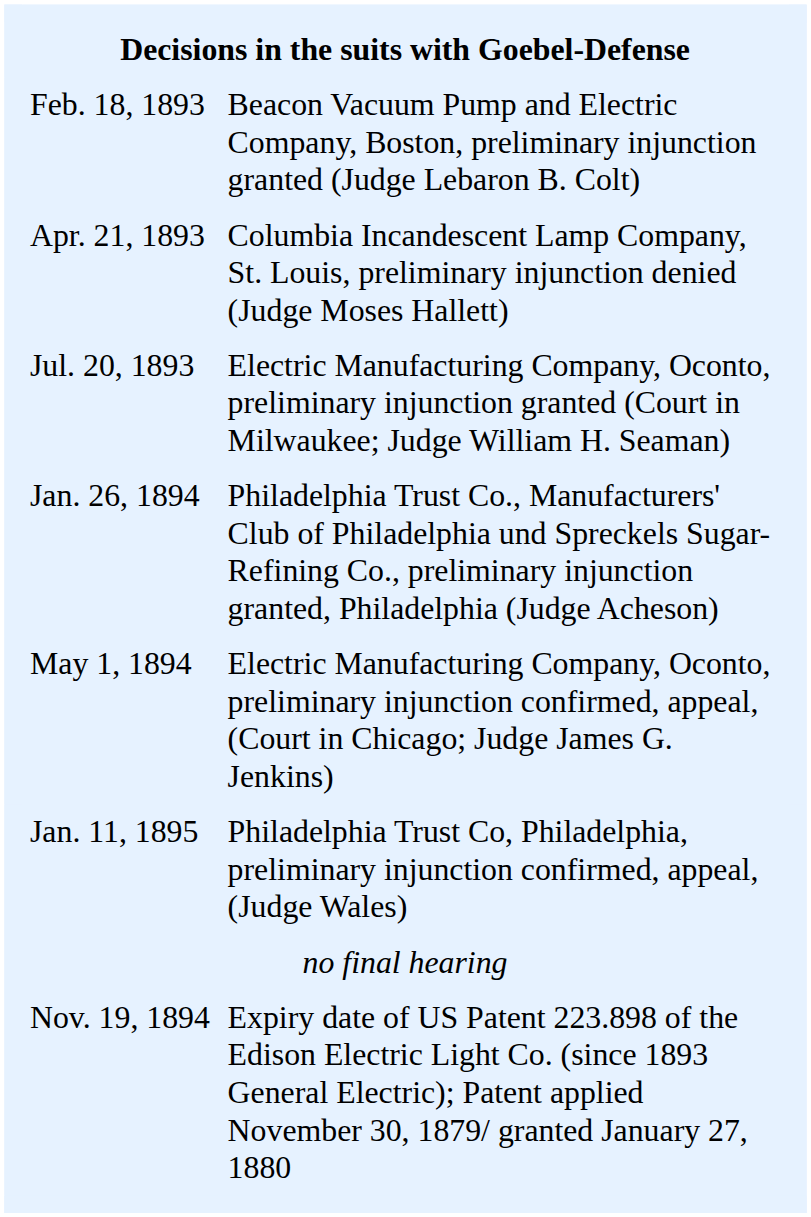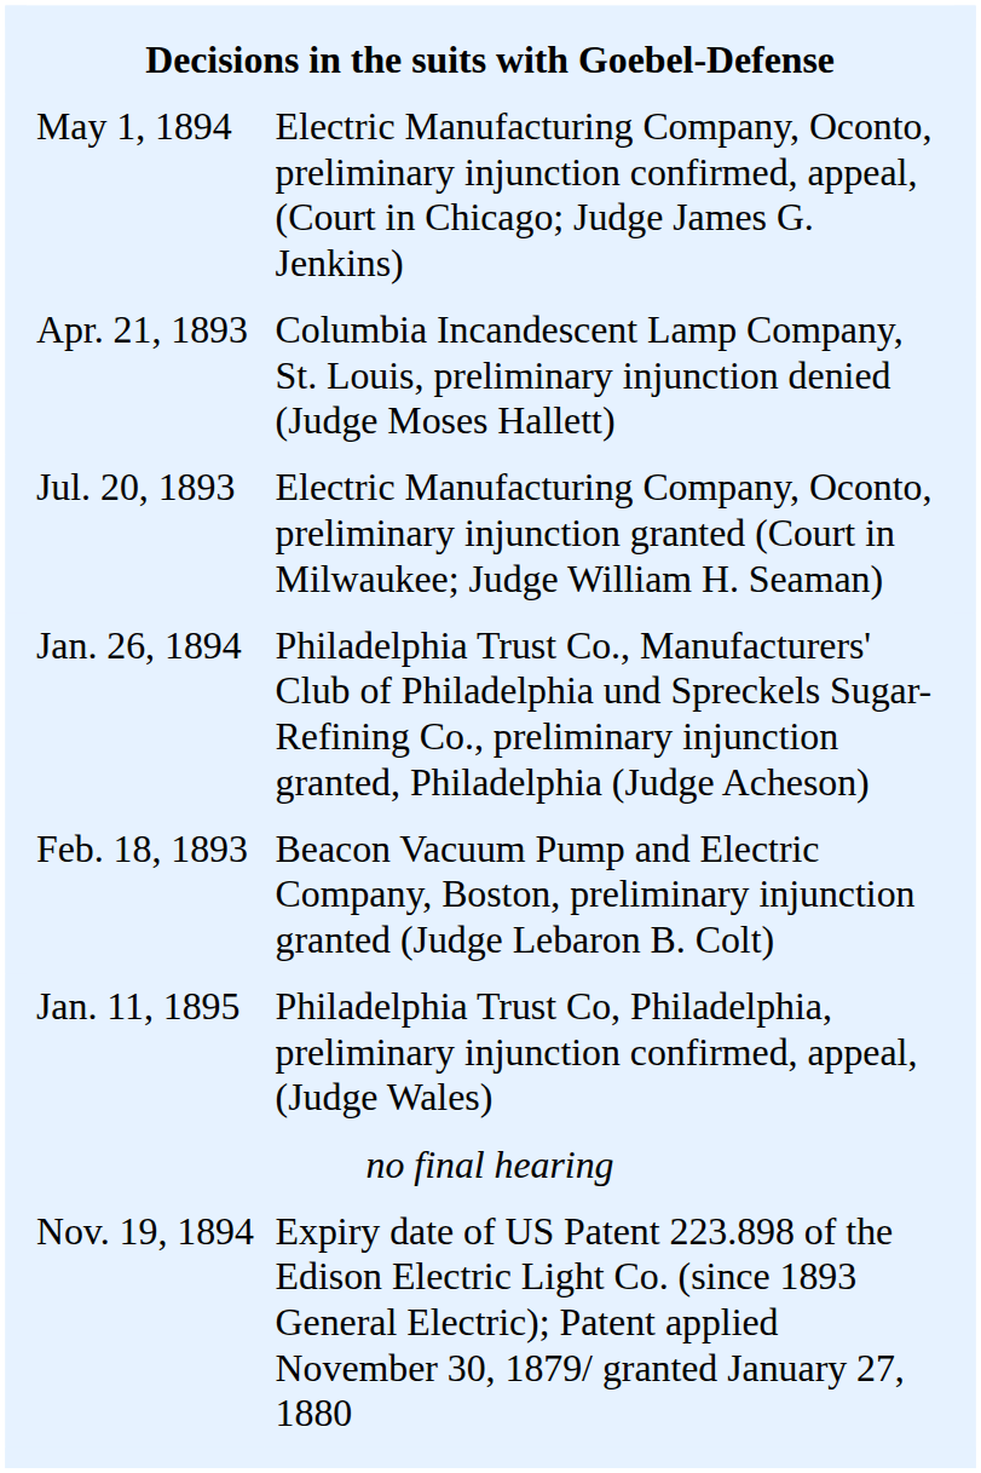rows swapped: Feb. 18, 1893 <-> May 1, 1894
